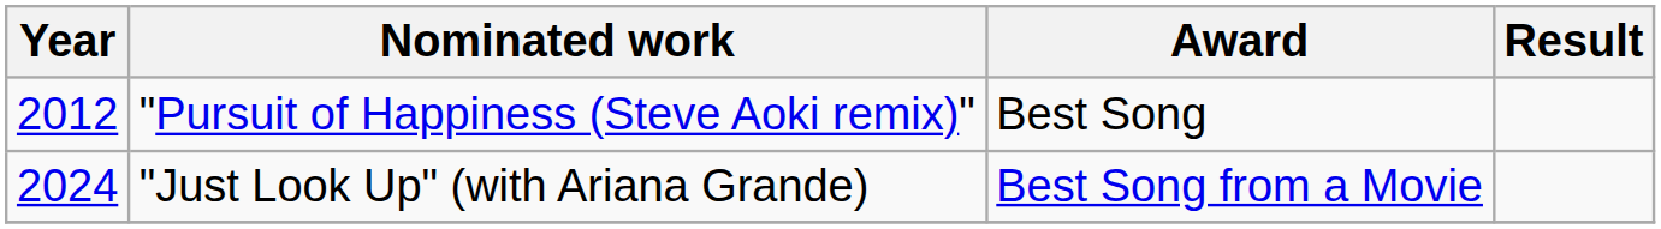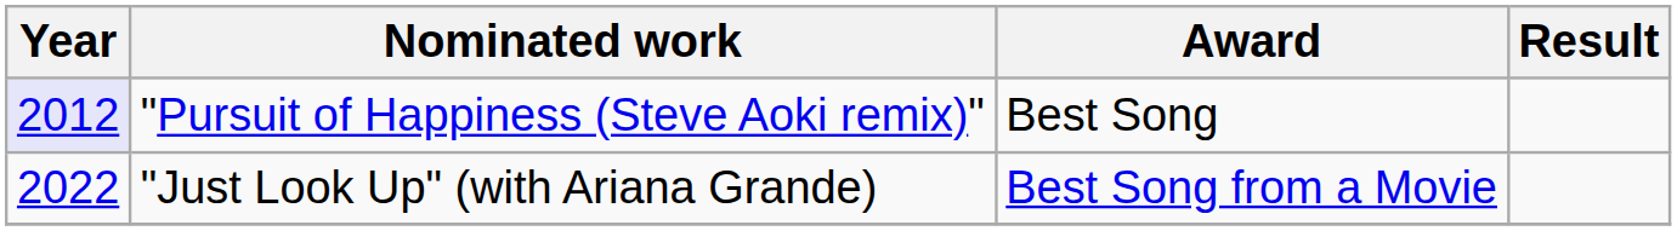"Pursuit of Happiness (Steve Aoki remix)" | Year: no background -> lavender background
"Just Look Up" (with Ariana Grande) | Year: 2024 -> 2022
